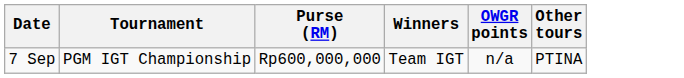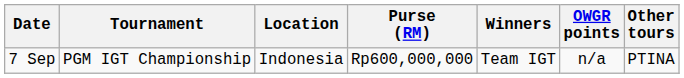+ column: Location | Indonesia
